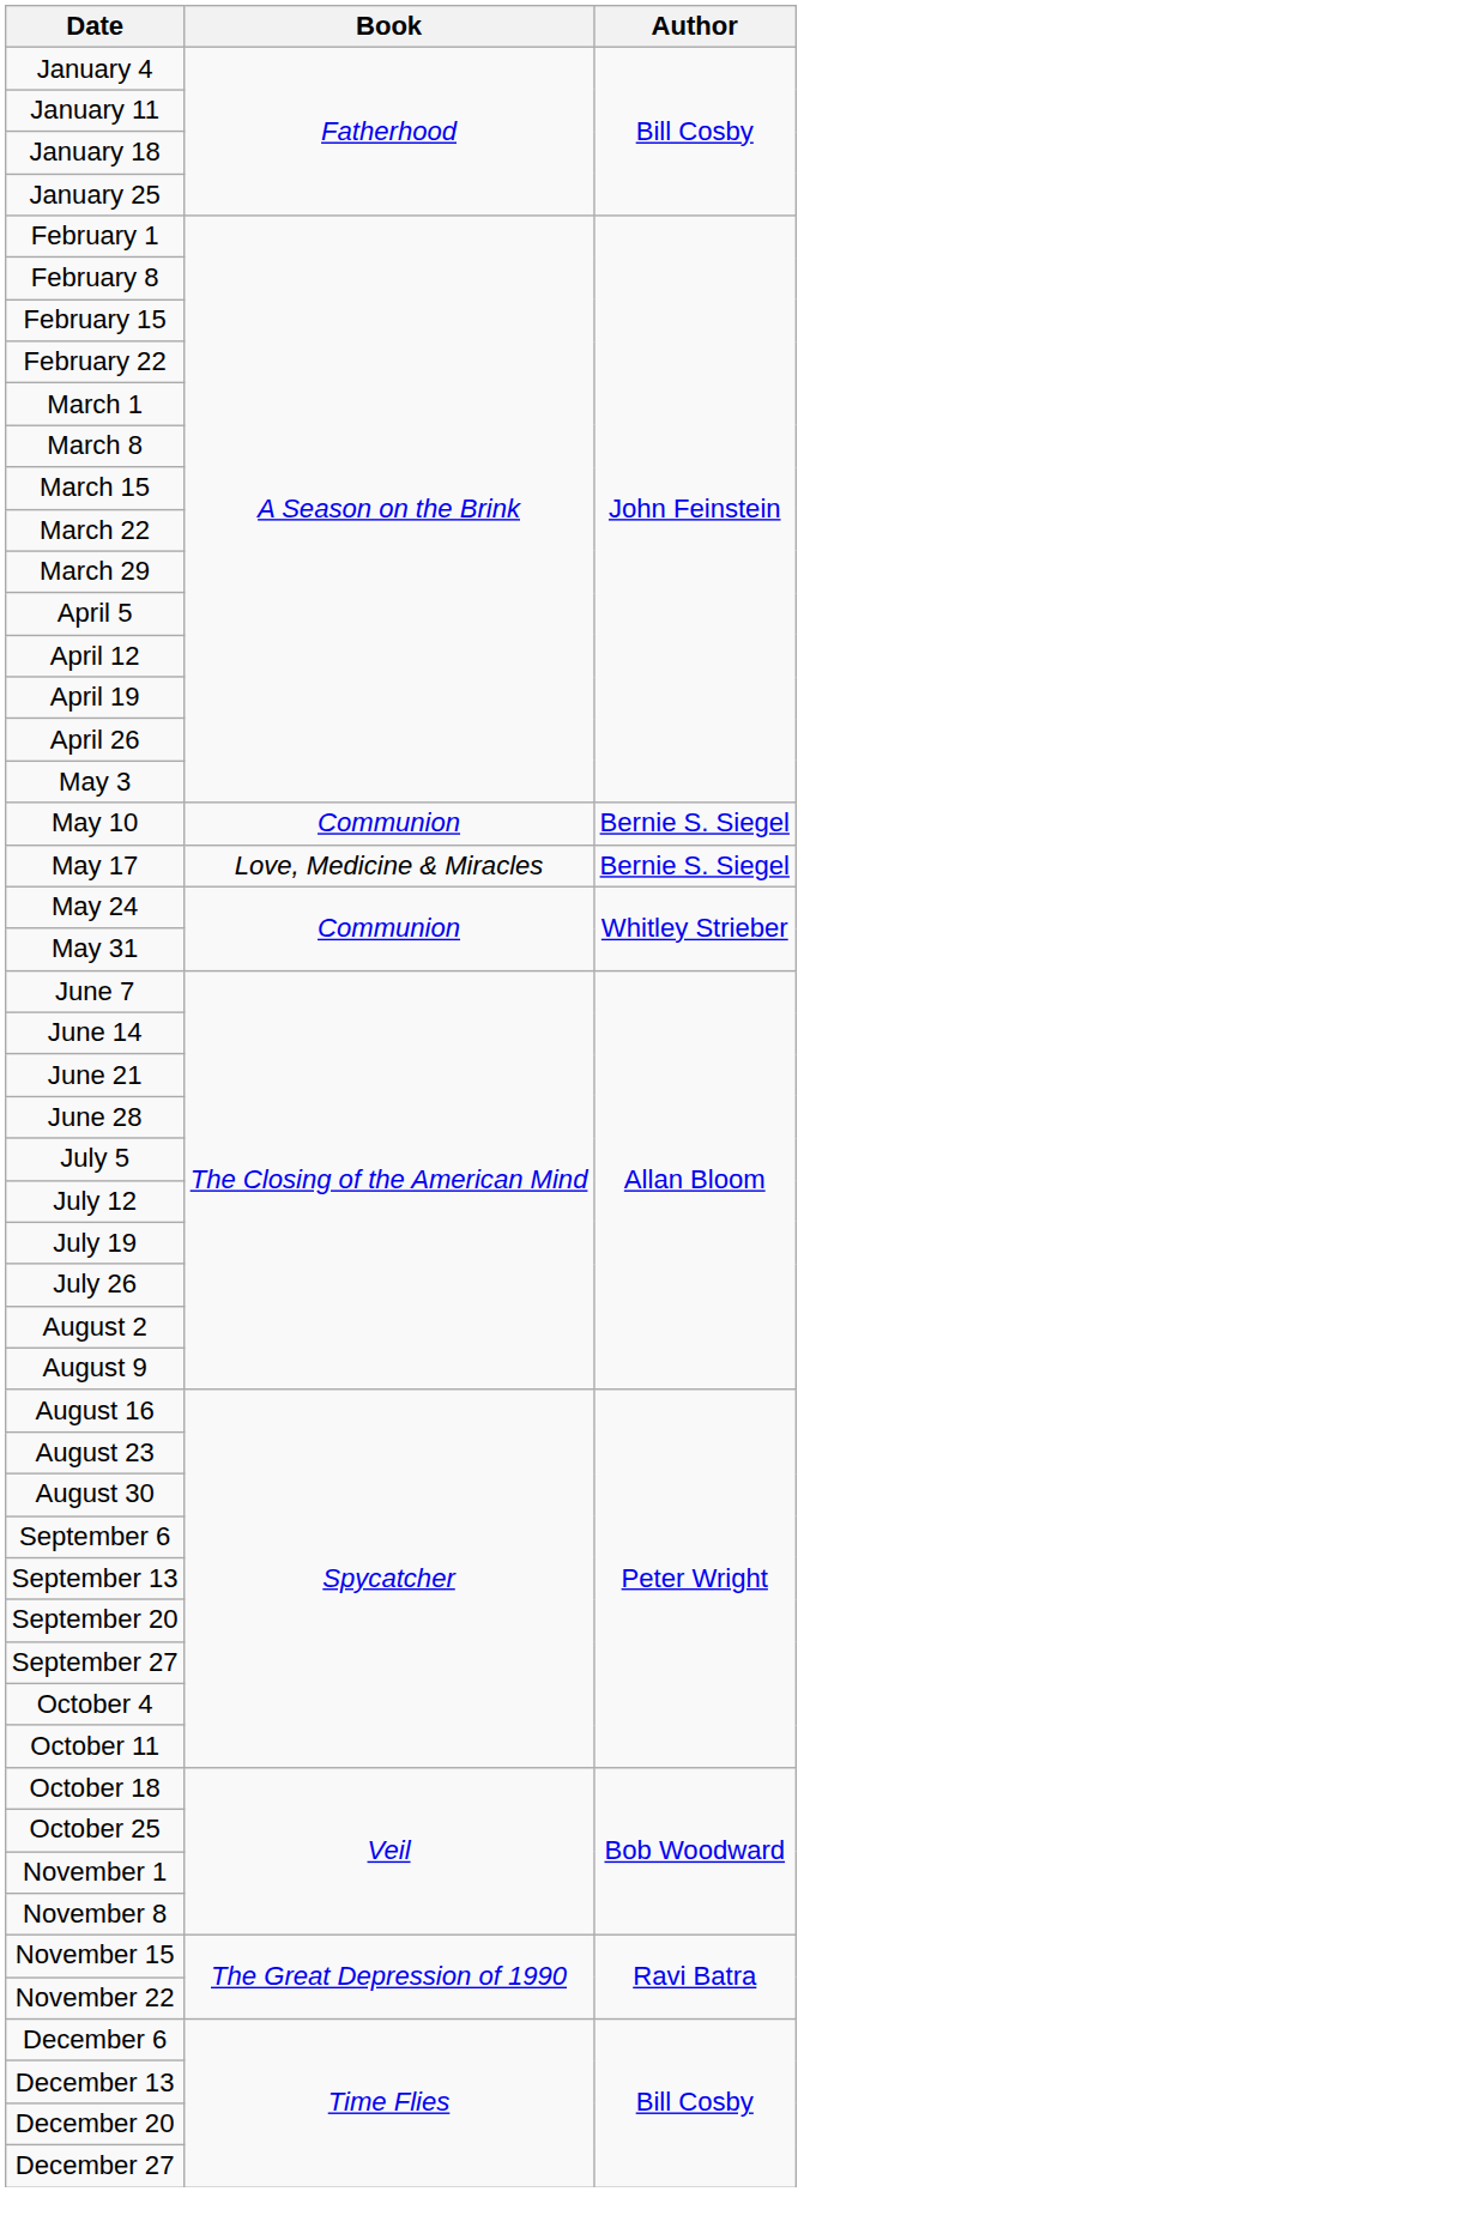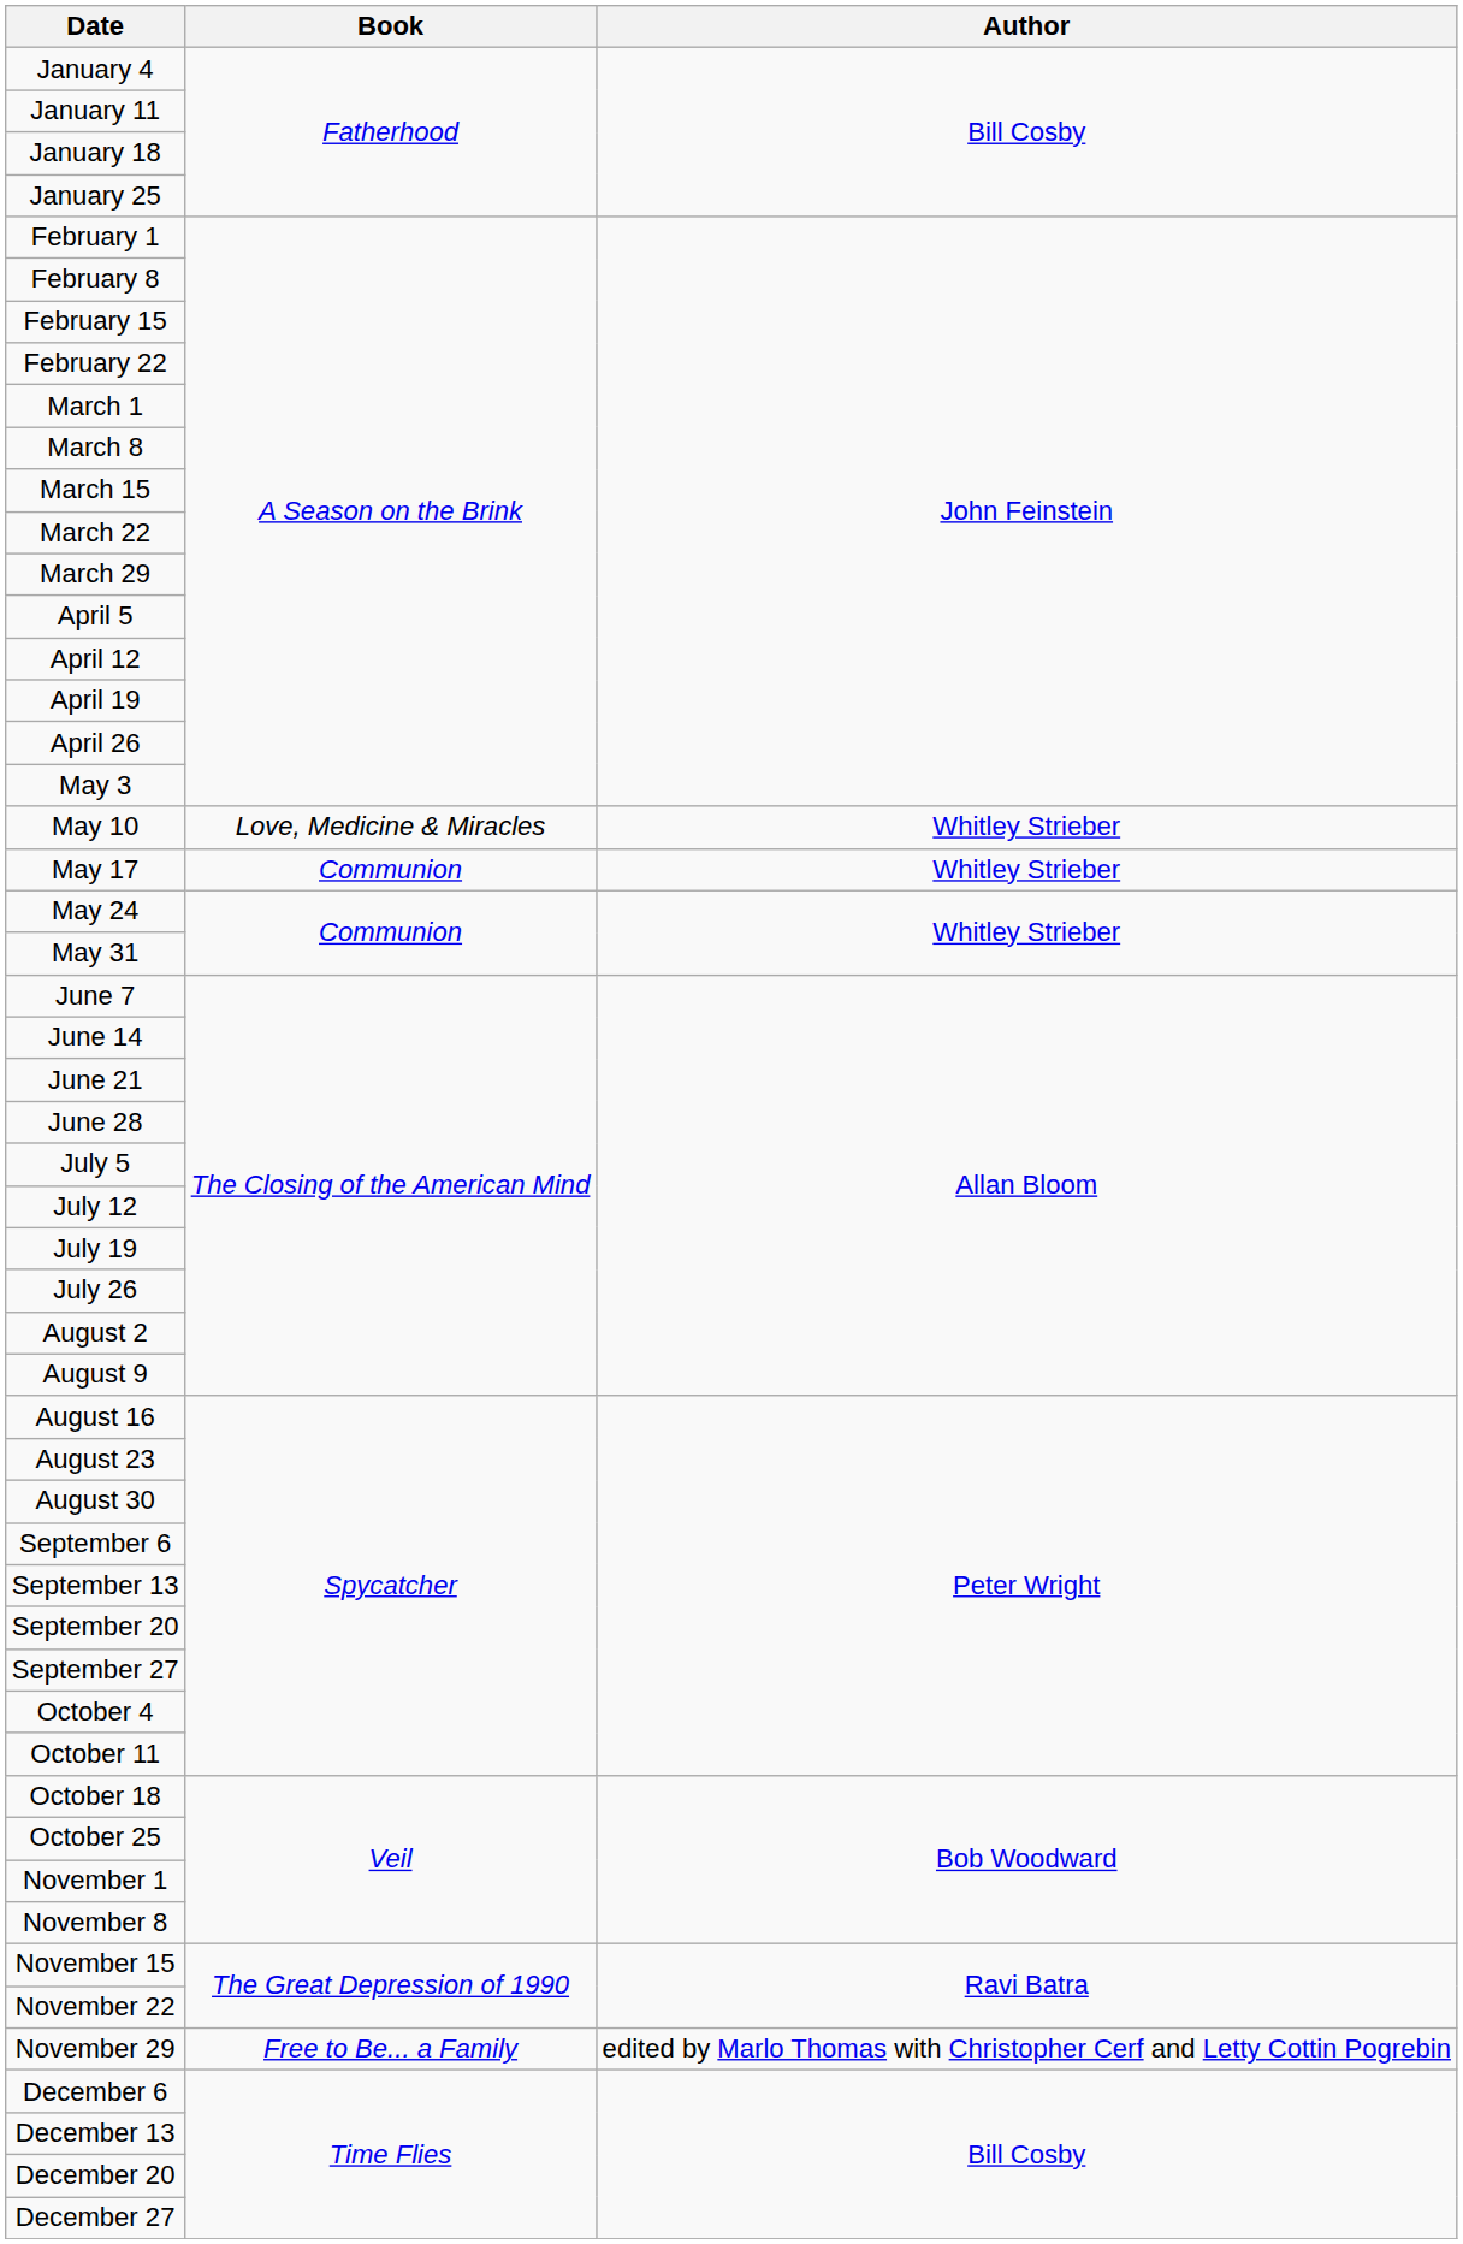May 10 | Book: Communion -> Love, Medicine & Miracles
May 10 | Author: Bernie S. Siegel -> Whitley Strieber
May 17 | Book: Love, Medicine & Miracles -> Communion
May 17 | Author: Bernie S. Siegel -> Whitley Strieber
+ row: November 29 | Free to Be... a Family | edited by Marlo Thomas with Christopher Cerf and Letty Cottin Pogrebin
